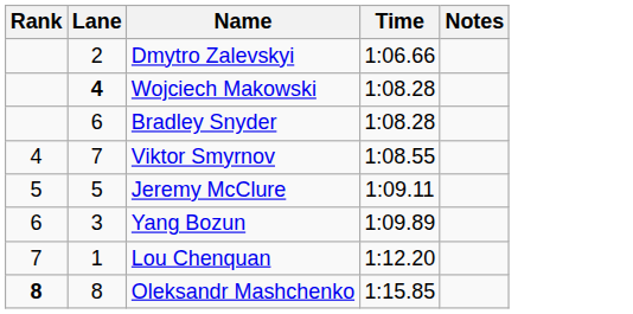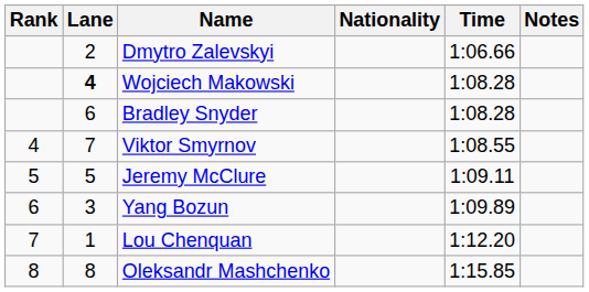+ column: Nationality
Oleksandr Mashchenko | Rank: bold -> normal
